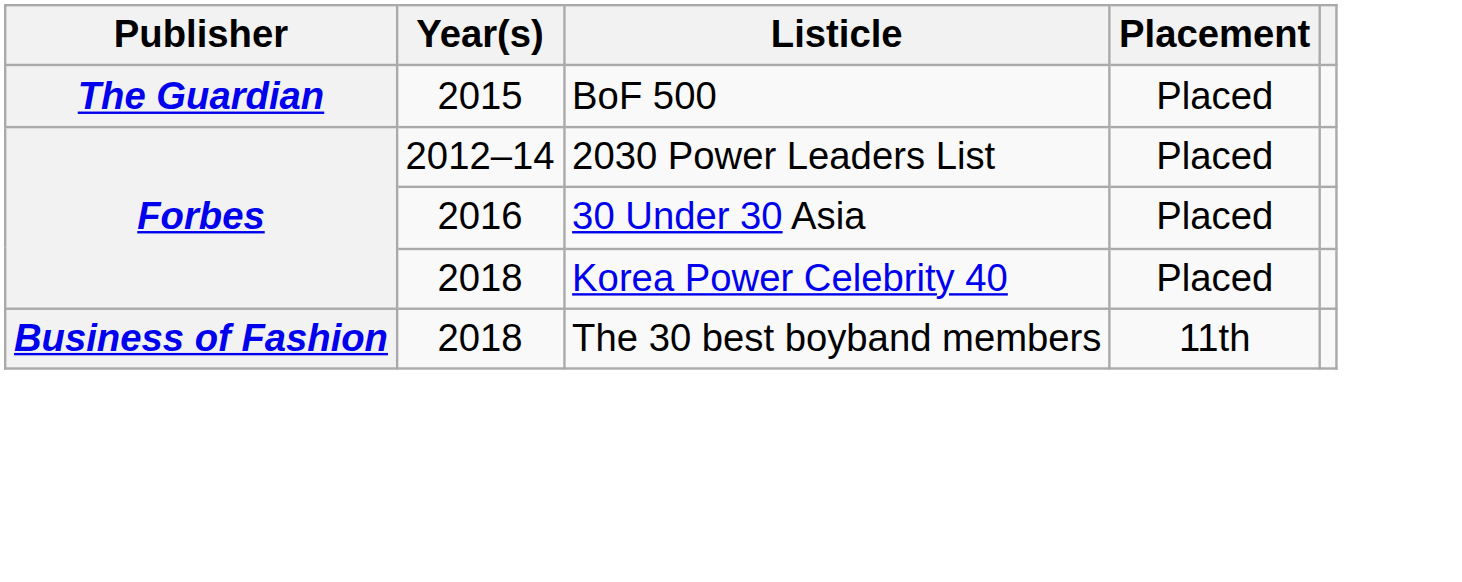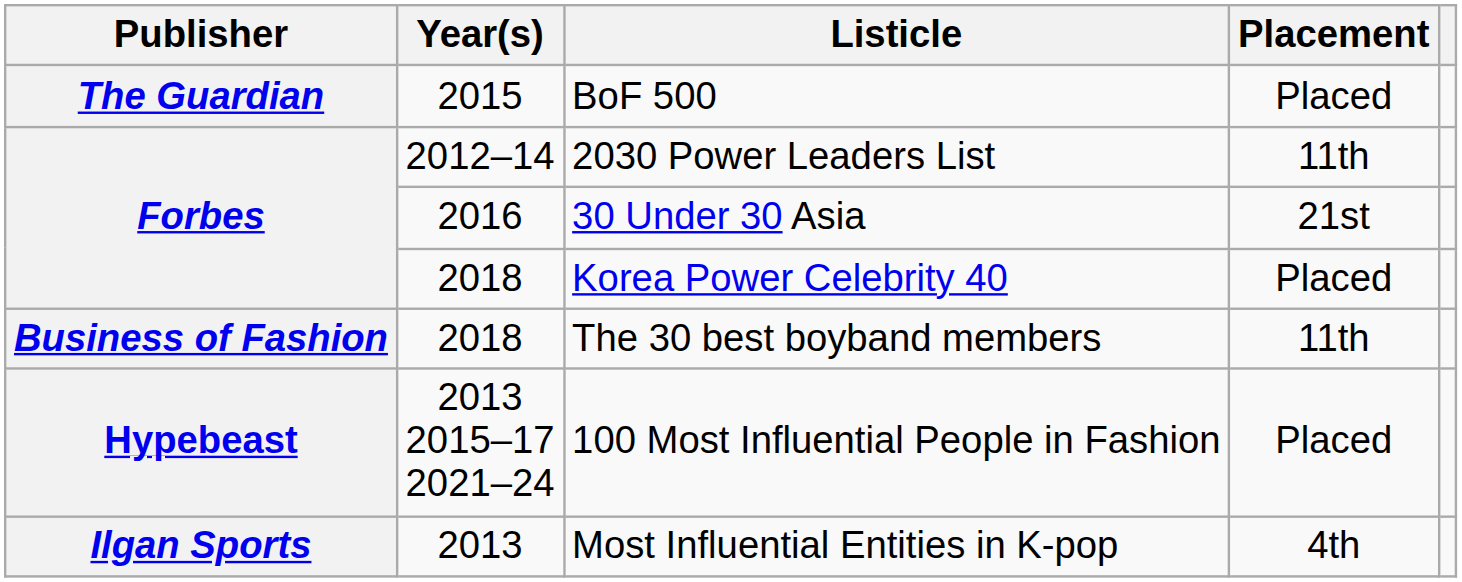2030 Power Leaders List | Placement: Placed -> 11th
30 Under 30 Asia | Placement: Placed -> 21st
+ row: Hypebeast | 2013 2015–17 2021–24 | 100 Most Influential People in Fashion | Placed
+ row: Ilgan Sports | 2013 | Most Influential Entities in K-pop | 4th
